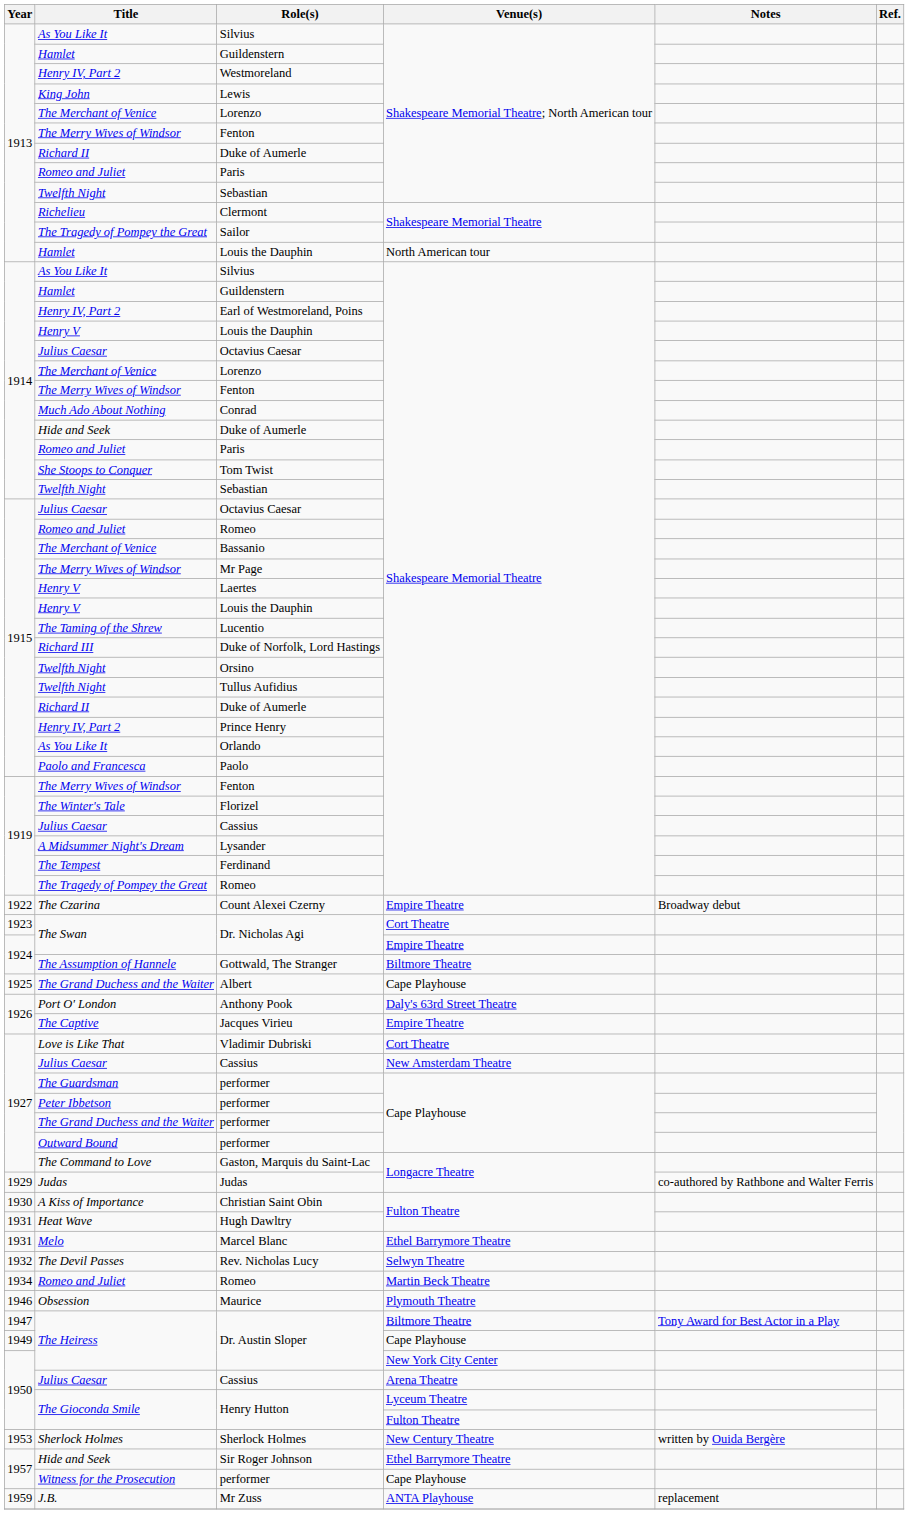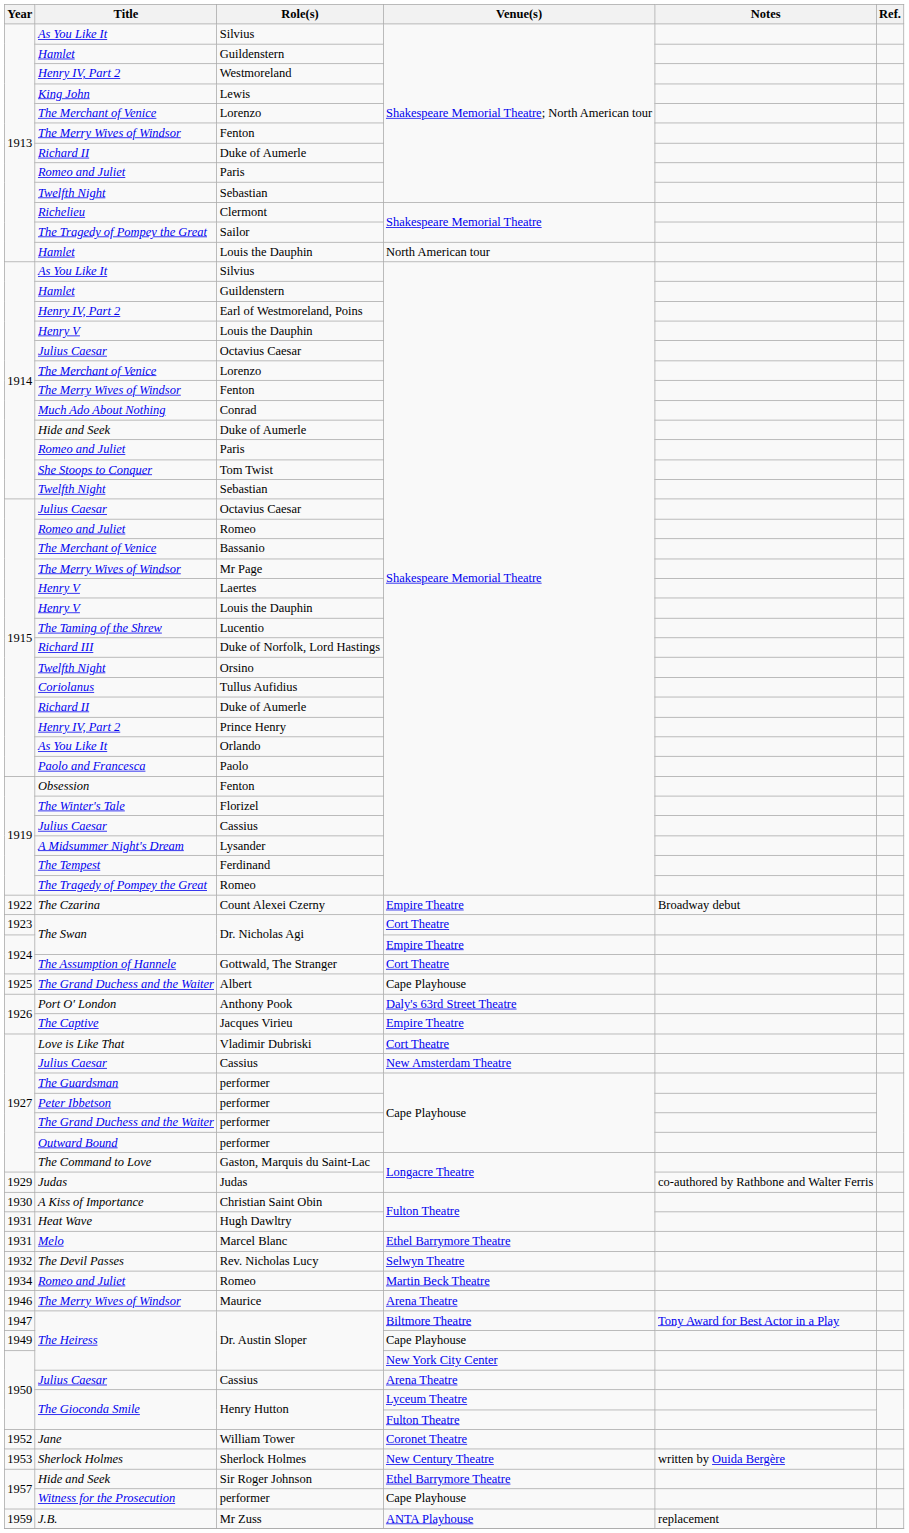Tullus Aufidius | Title: Twelfth Night -> Coriolanus
1919 / Fenton | Title: The Merry Wives of Windsor -> Obsession
Gottwald, The Stranger | Venue(s): Biltmore Theatre -> Cort Theatre
Maurice | Title: Obsession -> The Merry Wives of Windsor
Maurice | Venue(s): Plymouth Theatre -> Arena Theatre
+ row: 1952 | Jane | William Tower | Coronet Theatre
